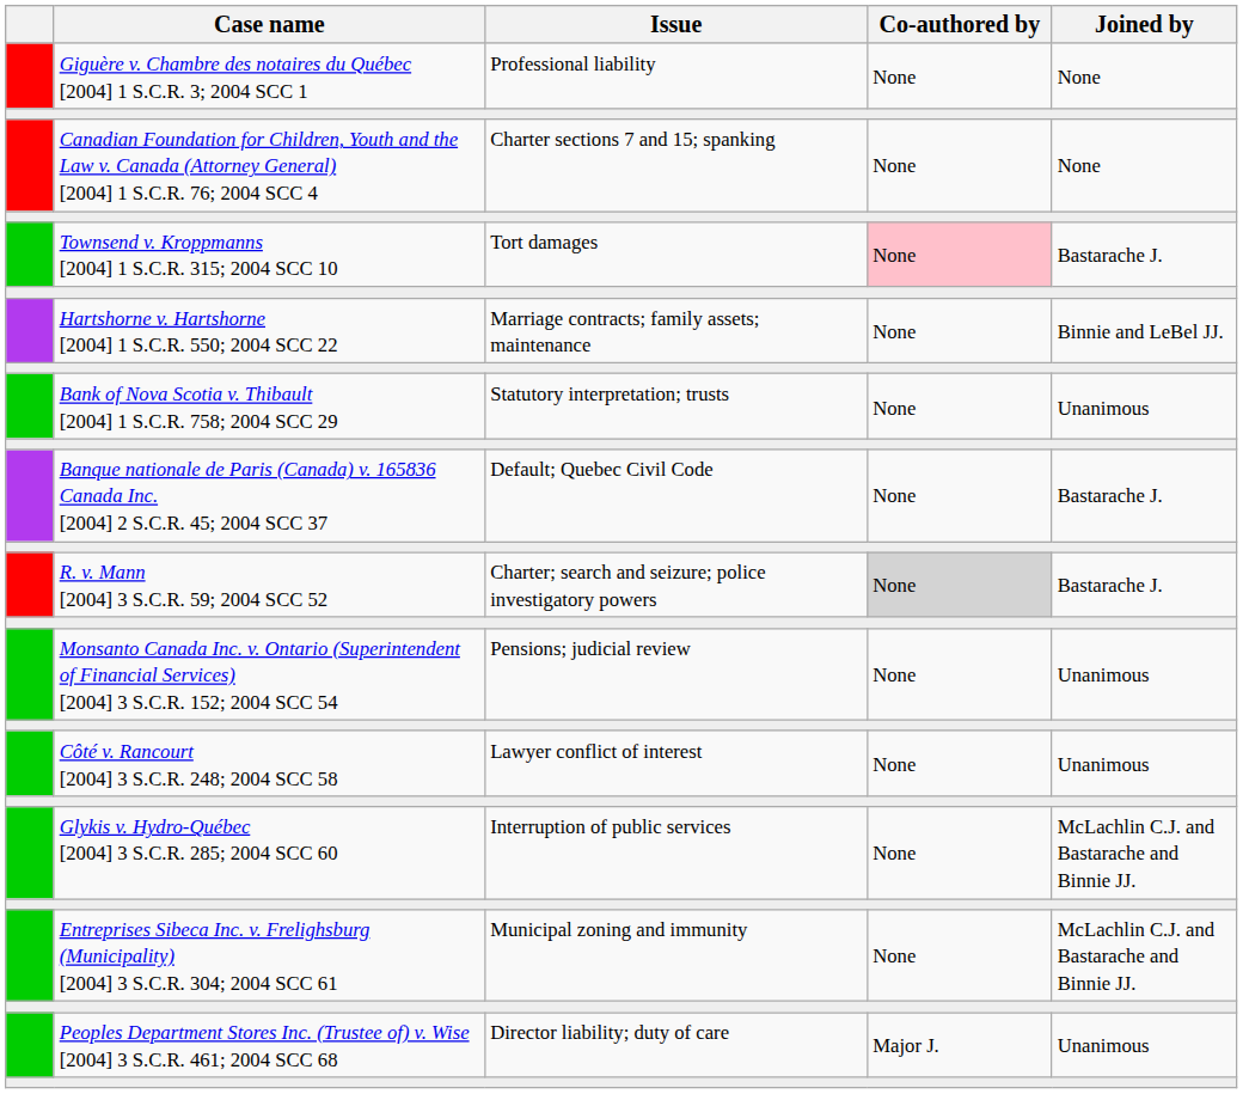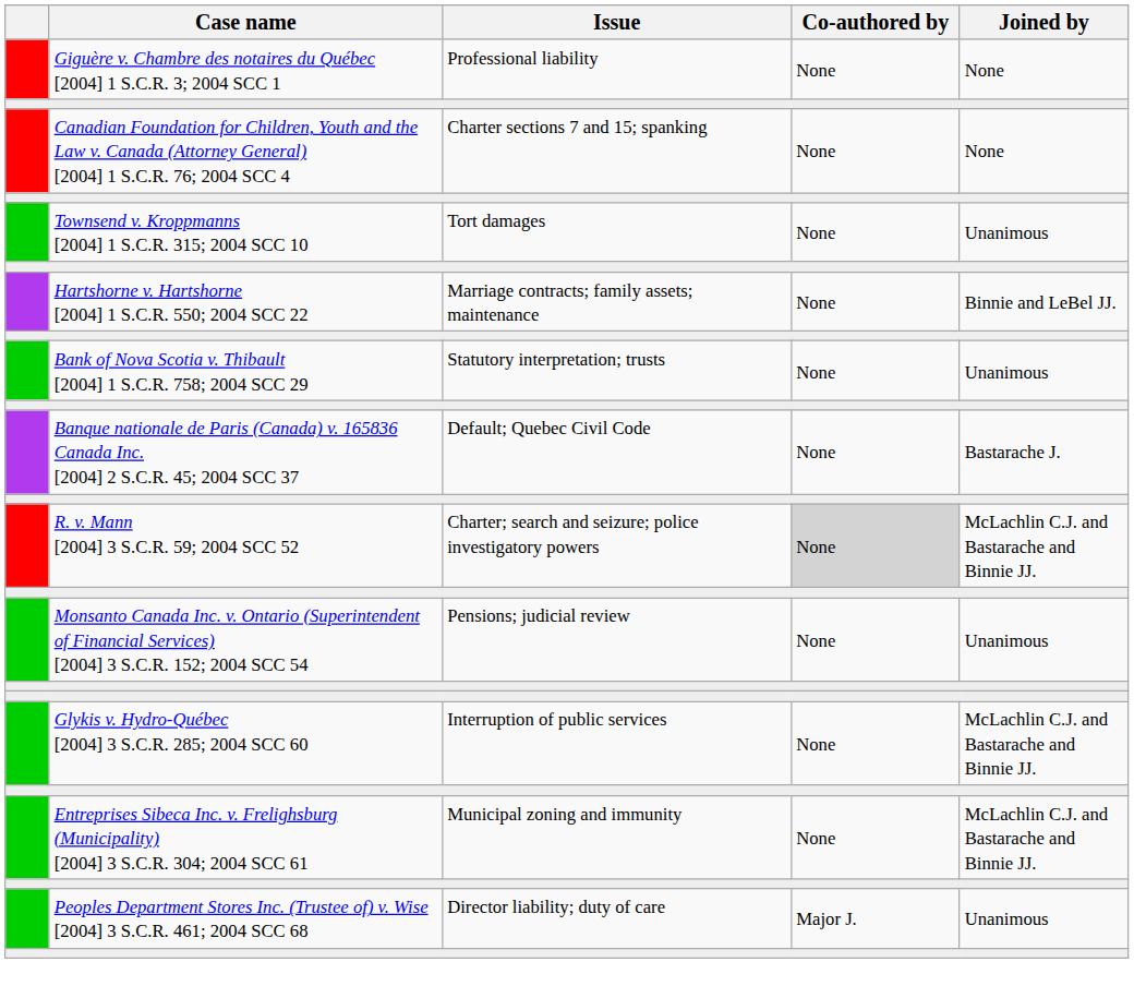Townsend v. Kroppmanns [2004] 1 S.C.R. 315; 2004 SCC 10 | Co-authored by: pink background -> no background
Townsend v. Kroppmanns [2004] 1 S.C.R. 315; 2004 SCC 10 | Joined by: Bastarache J. -> Unanimous
R. v. Mann [2004] 3 S.C.R. 59; 2004 SCC 52 | Joined by: Bastarache J. -> McLachlin C.J. and Bastarache and Binnie JJ.
- row: Côté v. Rancourt [2004] 3 S.C.R. 248; 2004 SCC 58 | Lawyer conflict of interest | None | Unanimous
